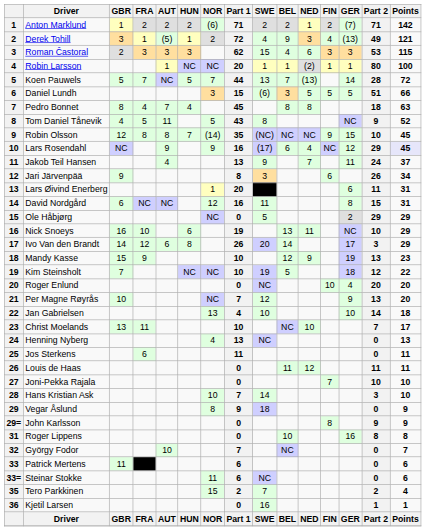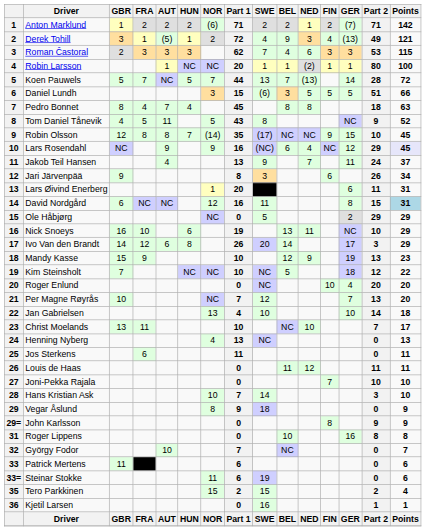Roman Častoral | SWE: 15 -> 7
Robin Olsson | SWE: (NC) -> (17)
Lars Rosendahl | SWE: (17) -> (NC)
David Nordgård | Points: no background -> lightblue background
Kim Steinsholt | SWE: 19 -> NC
Per Magne Røyrås | GER: 9 -> 7
Steinar Stokke | SWE: NC -> 19
Tero Parkkinen | SWE: 7 -> 15
